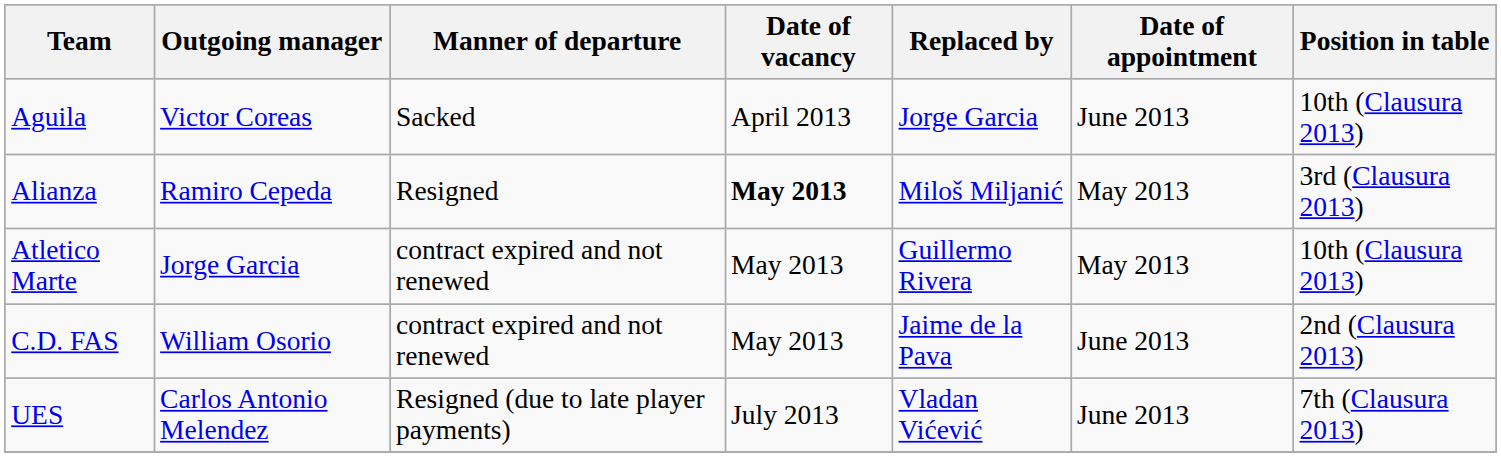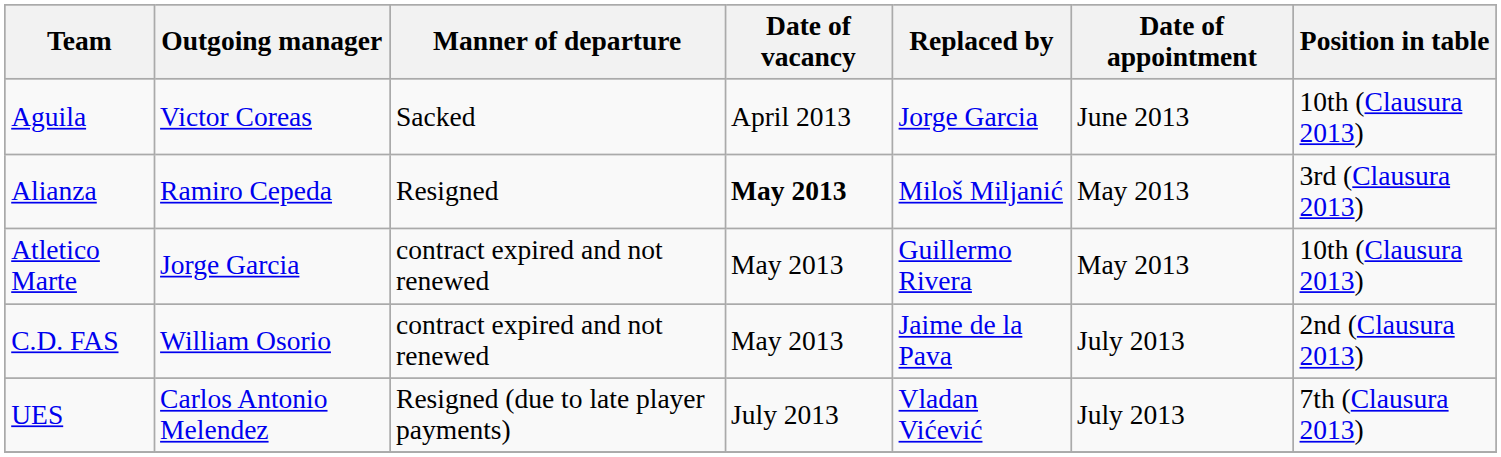C.D. FAS | Date of appointment: June 2013 -> July 2013
UES | Date of appointment: June 2013 -> July 2013
